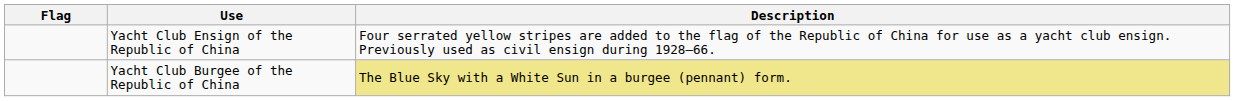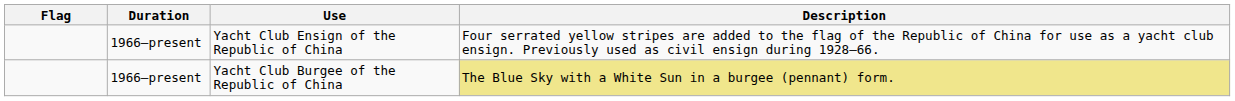+ column: Duration | 1966–present | 1966–present
